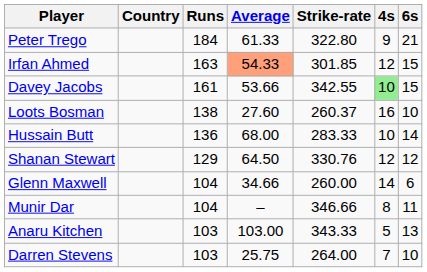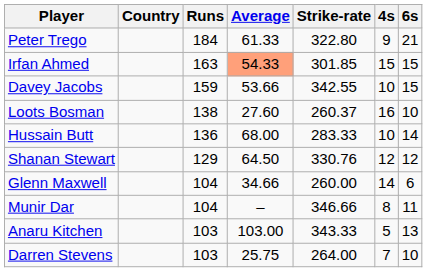Irfan Ahmed | 4s: 12 -> 15
Davey Jacobs | Runs: 161 -> 159
Davey Jacobs | 4s: lightgreen background -> no background
